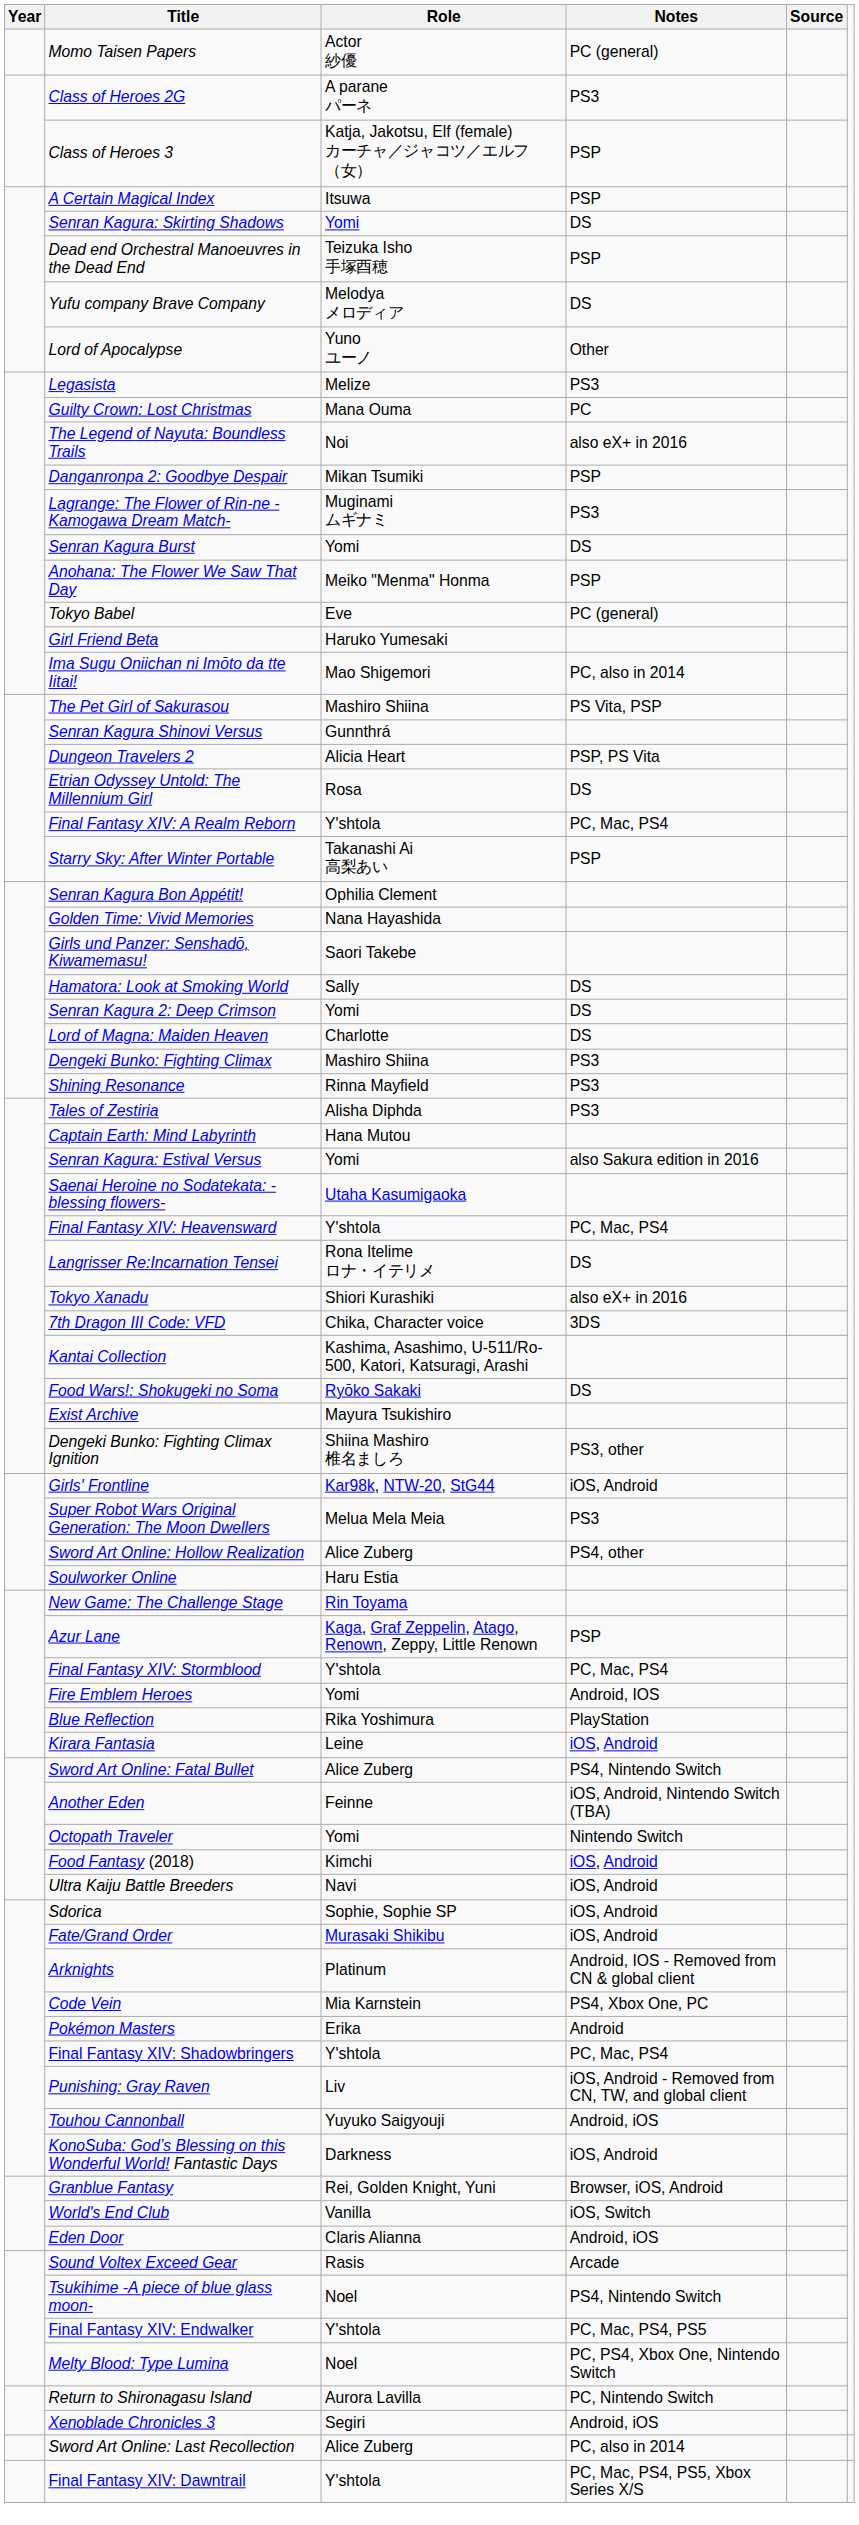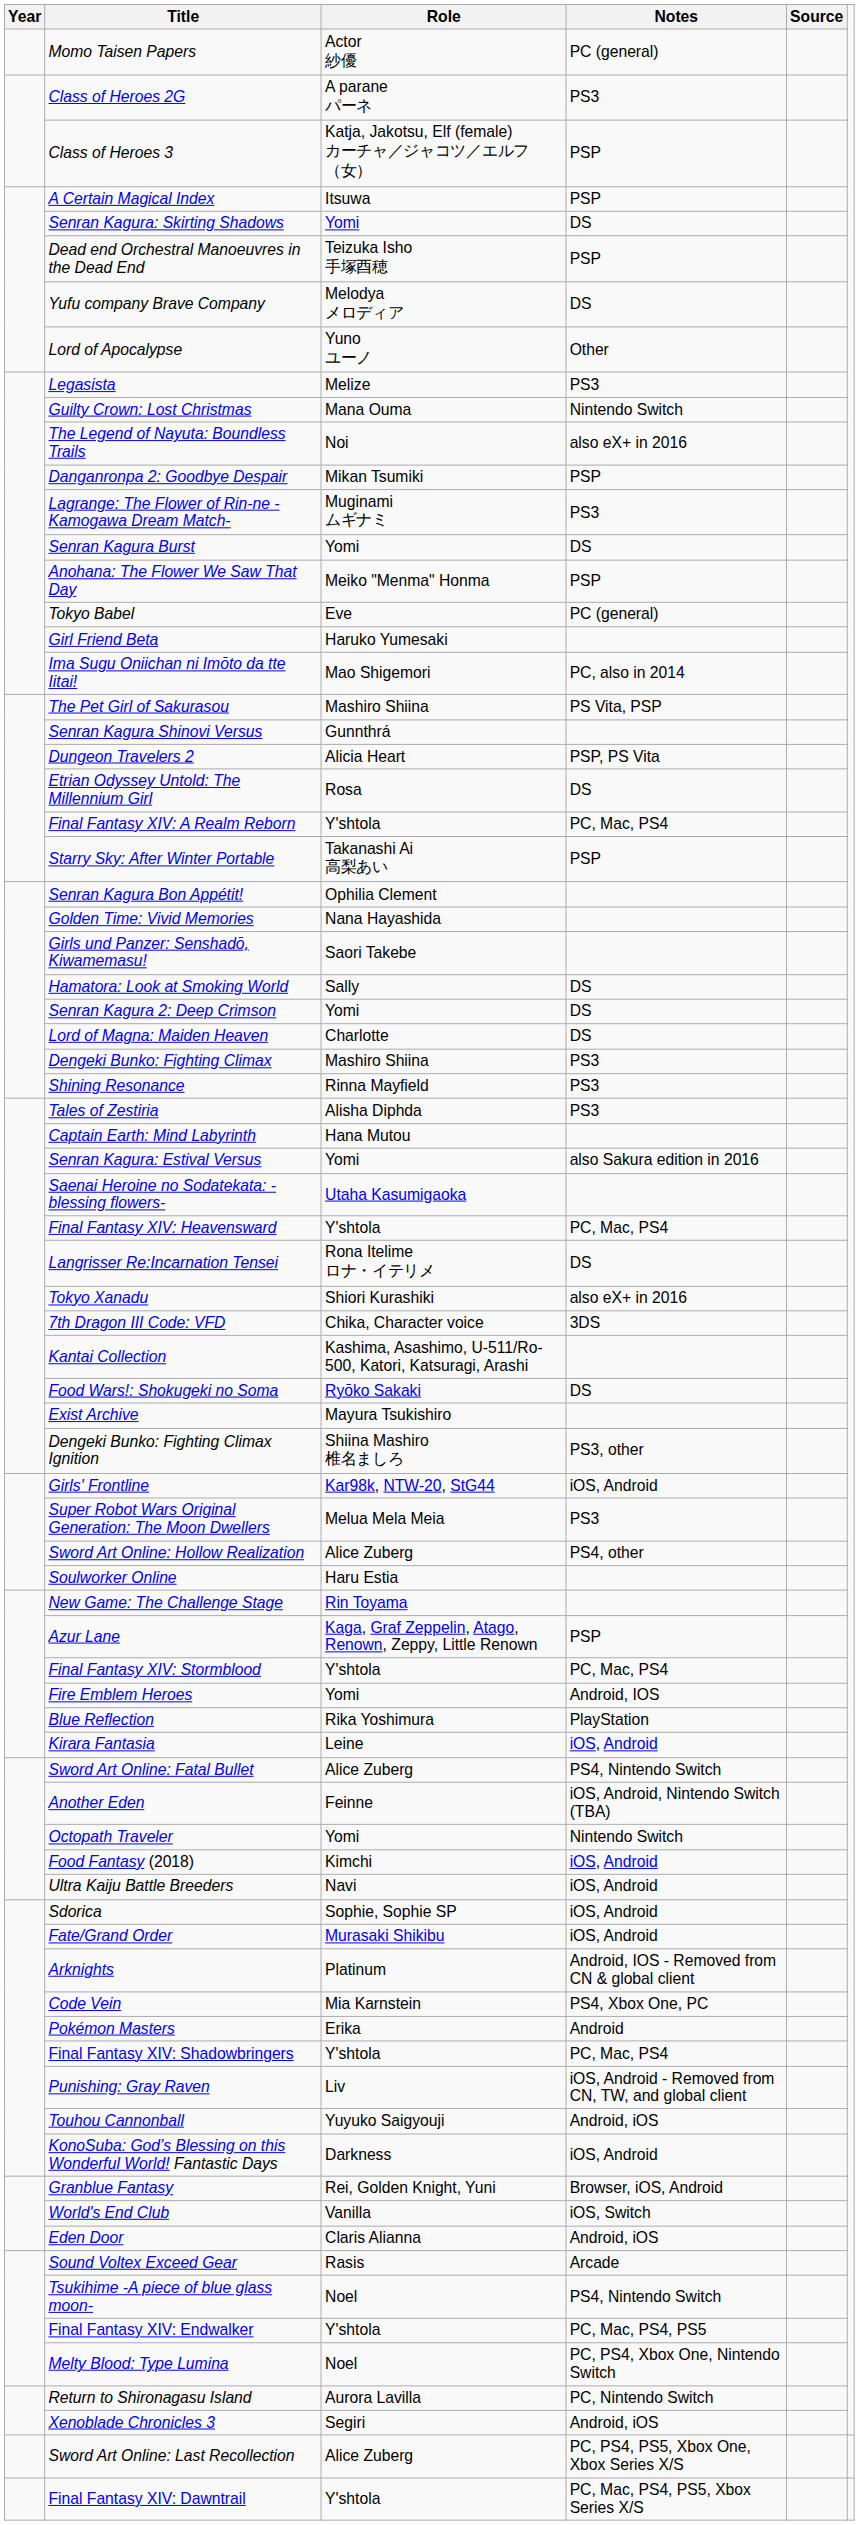Guilty Crown: Lost Christmas | Notes: PC -> Nintendo Switch
Sword Art Online: Last Recollection | Notes: PC, also in 2014 -> PC, PS4, PS5, Xbox One, Xbox Series X/S
